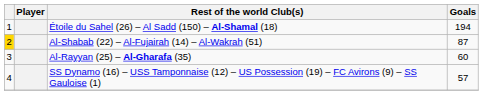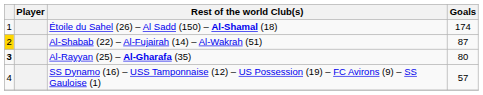Étoile du Sahel (26) – Al Sadd (150) – Al-Shamal (18) | Goals: 194 -> 174
Al-Rayyan (25) – Al-Gharafa (35) | column 1: normal -> bold
Al-Rayyan (25) – Al-Gharafa (35) | Goals: 60 -> 80
